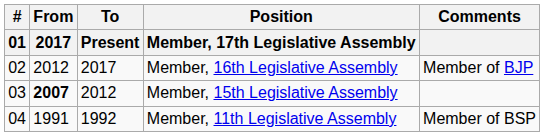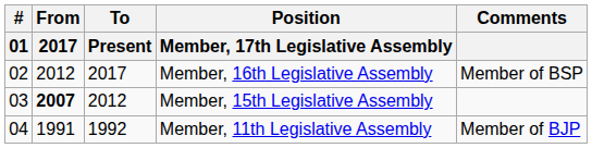Member, 16th Legislative Assembly | Comments: Member of BJP -> Member of BSP
Member, 11th Legislative Assembly | Comments: Member of BSP -> Member of BJP
